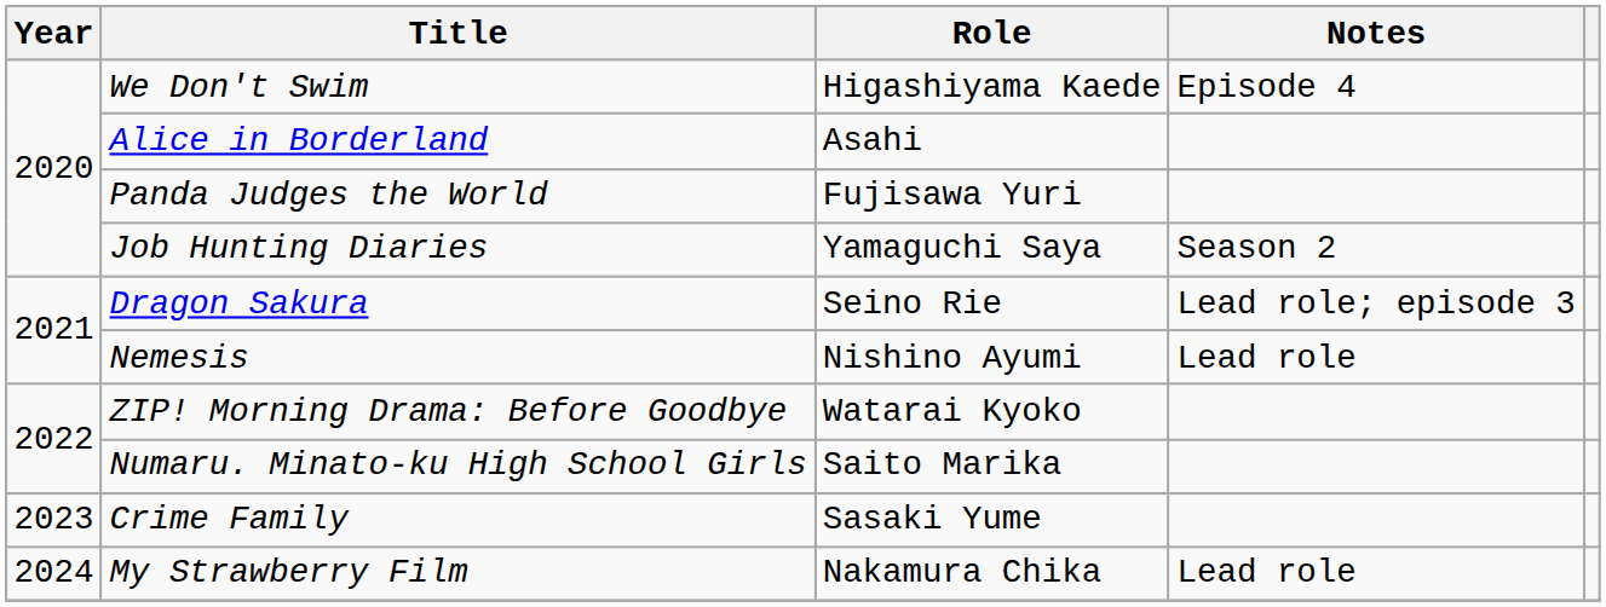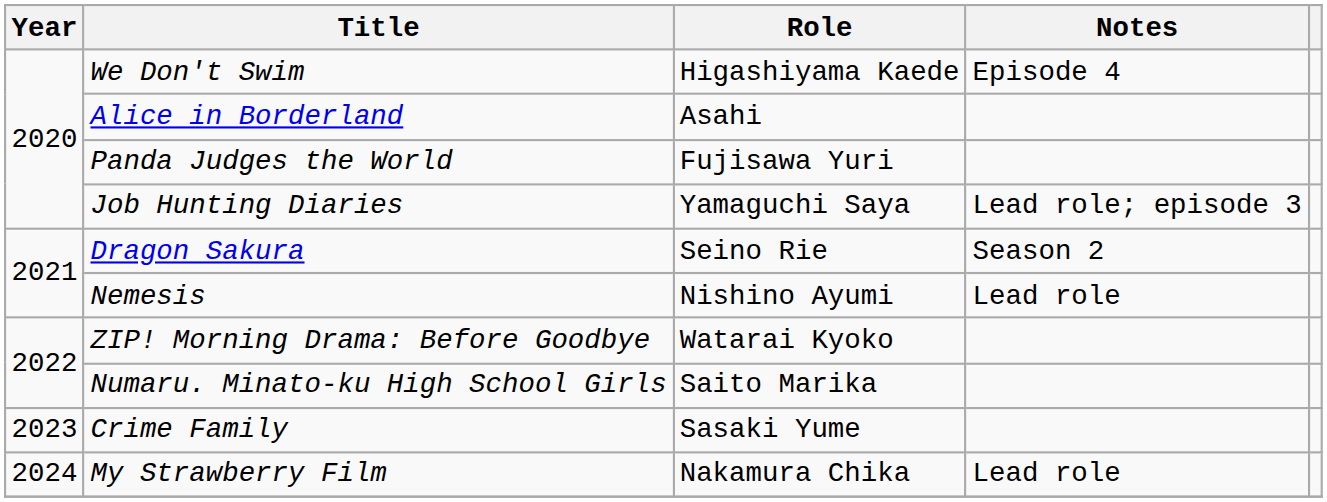Job Hunting Diaries | Notes: Season 2 -> Lead role; episode 3
Dragon Sakura | Notes: Lead role; episode 3 -> Season 2
